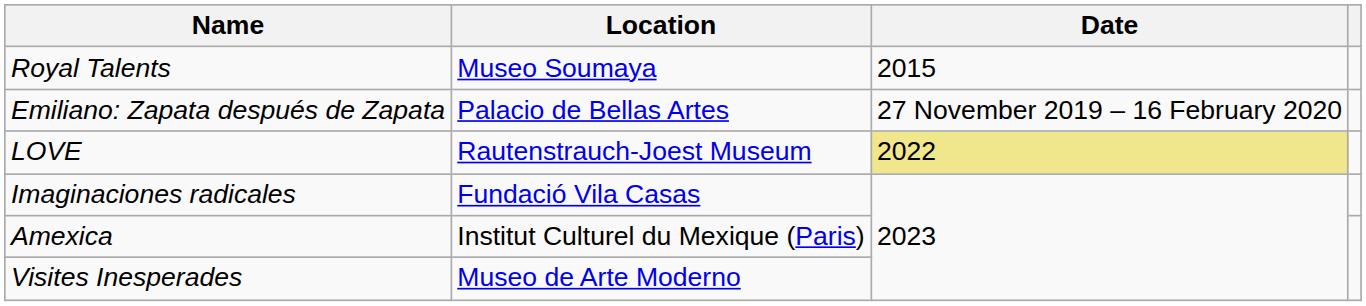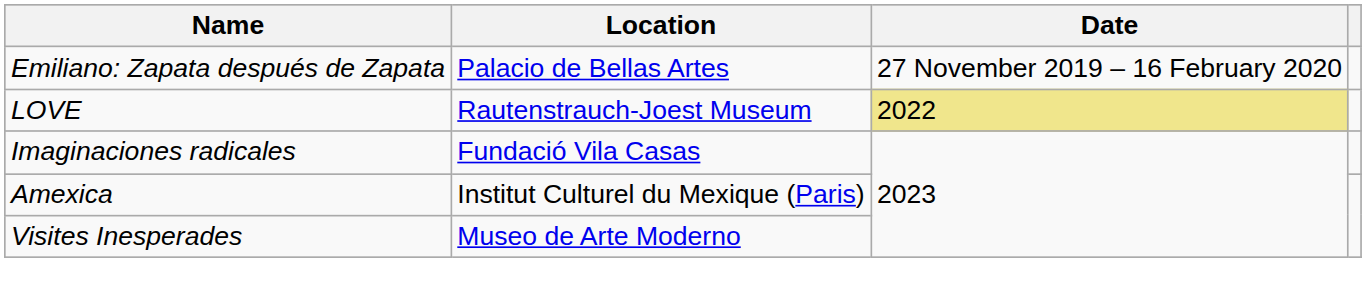- row: Royal Talents | Museo Soumaya | 2015
